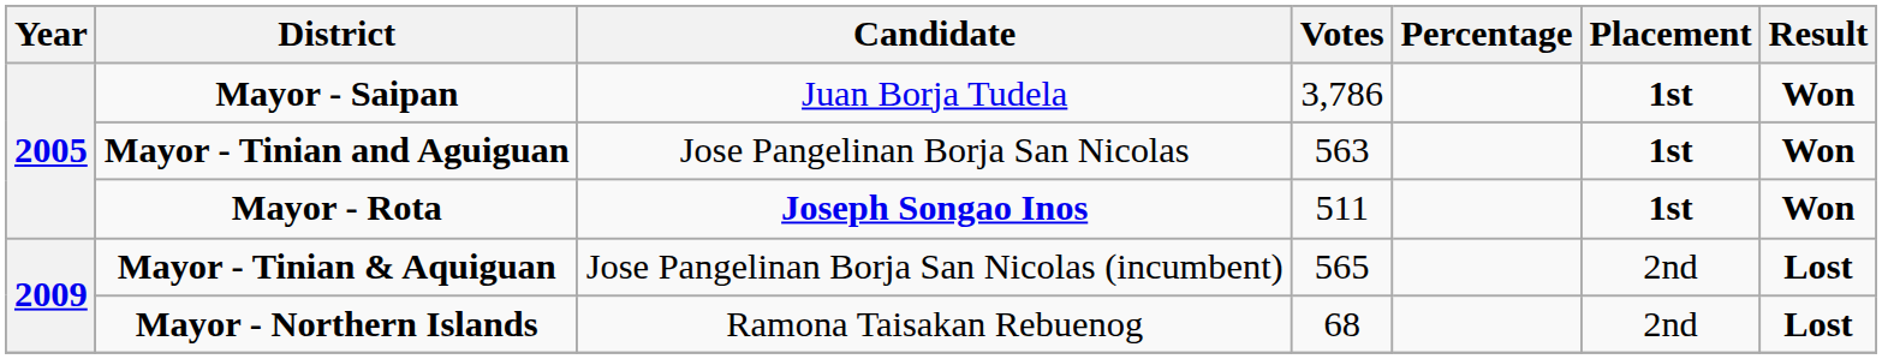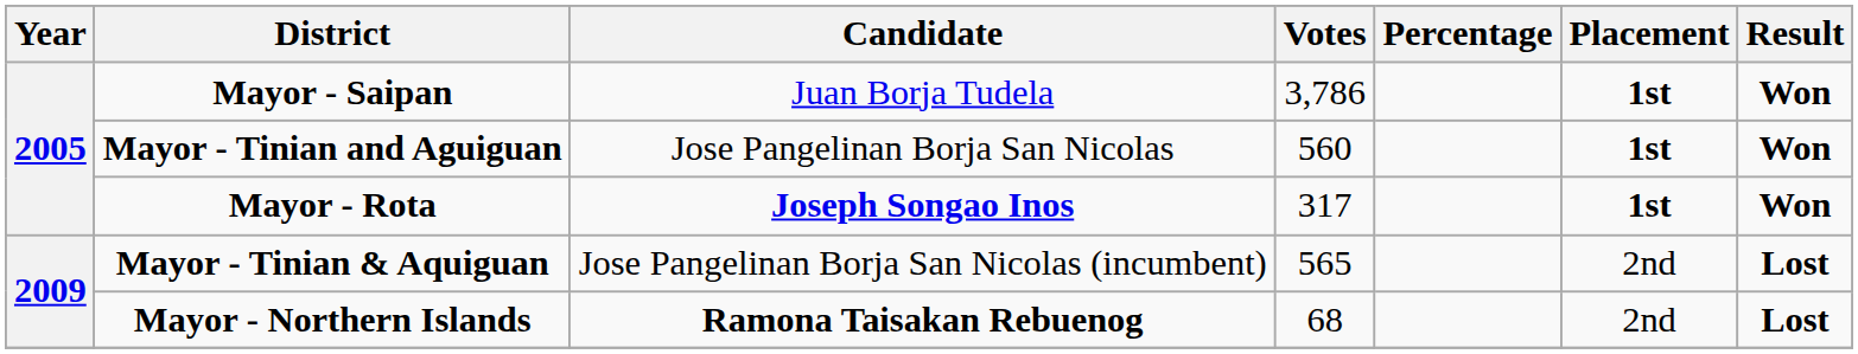Mayor - Tinian and Aguiguan | Votes: 563 -> 560
Mayor - Rota | Votes: 511 -> 317
Mayor - Northern Islands | Candidate: normal -> bold
